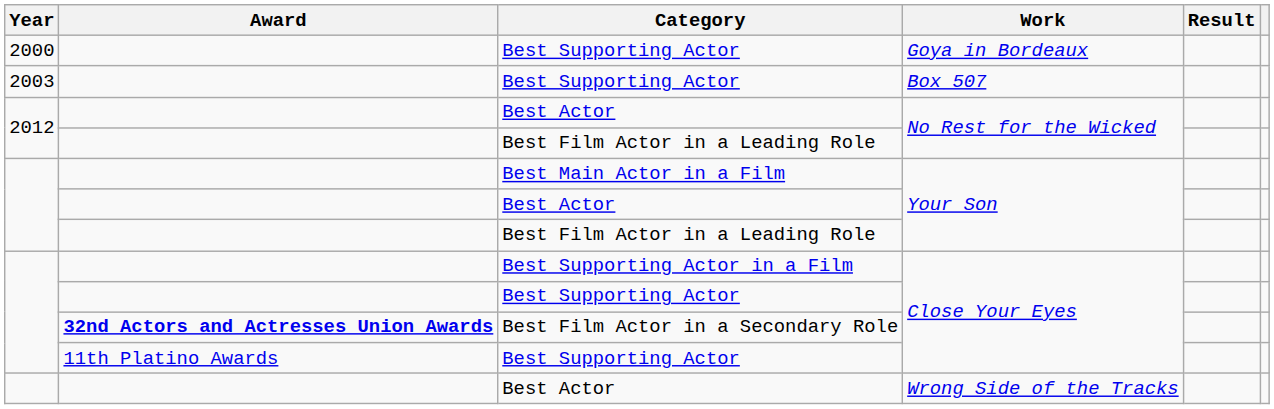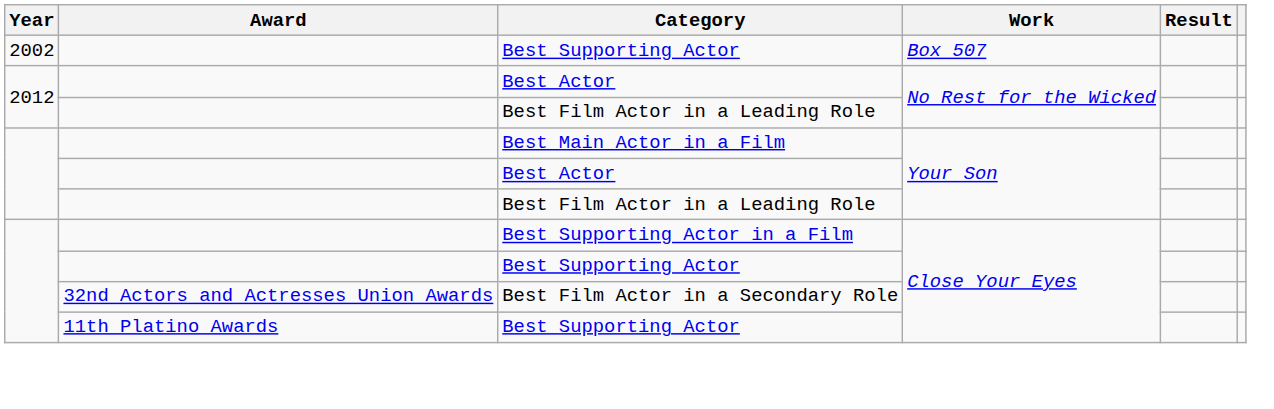- row: 2000 | Best Supporting Actor | Goya in Bordeaux
Best Supporting Actor / Box 507 | Year: 2003 -> 2002
Best Film Actor in a Secondary Role | Award: bold -> normal
- row: Best Actor | Wrong Side of the Tracks
